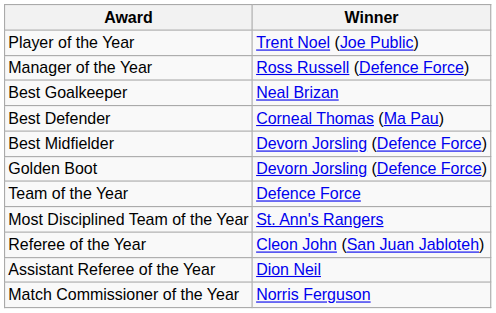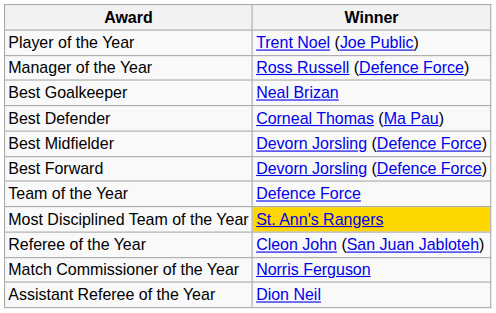+ row: Best Forward | Devorn Jorsling (Defence Force)
- row: Golden Boot | Devorn Jorsling (Defence Force)
Most Disciplined Team of the Year | Winner: no background -> gold background
rows swapped: Assistant Referee of the Year <-> Match Commissioner of the Year
